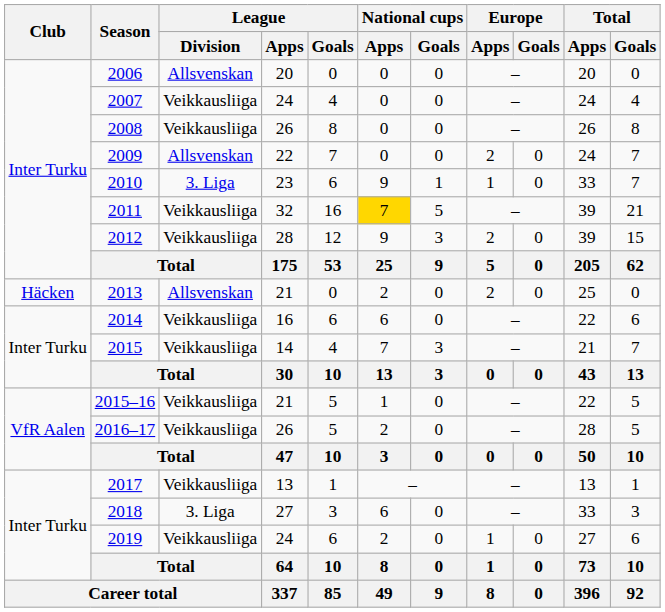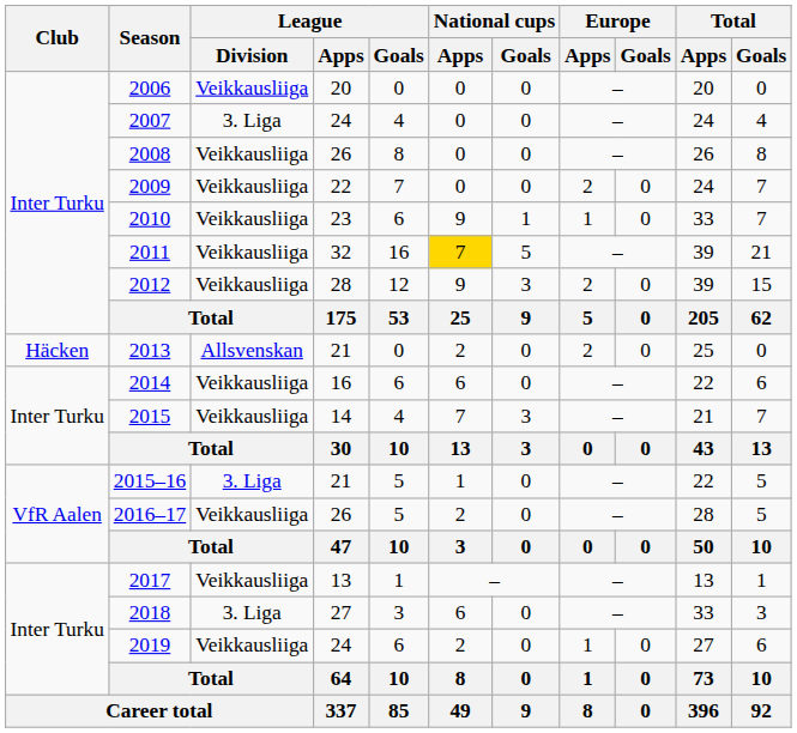2006 | League / Division: Allsvenskan -> Veikkausliiga
2007 | League / Division: Veikkausliiga -> 3. Liga
2009 | League / Division: Allsvenskan -> Veikkausliiga
2010 | League / Division: 3. Liga -> Veikkausliiga
2015–16 | League / Division: Veikkausliiga -> 3. Liga
